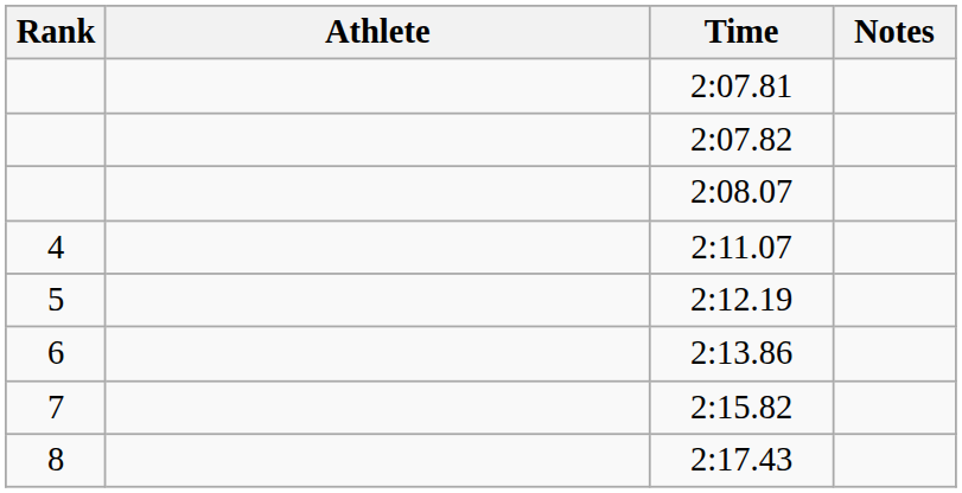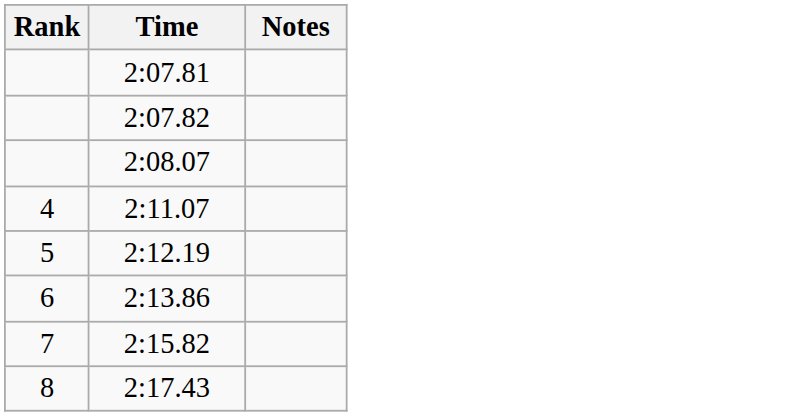- column: Athlete
